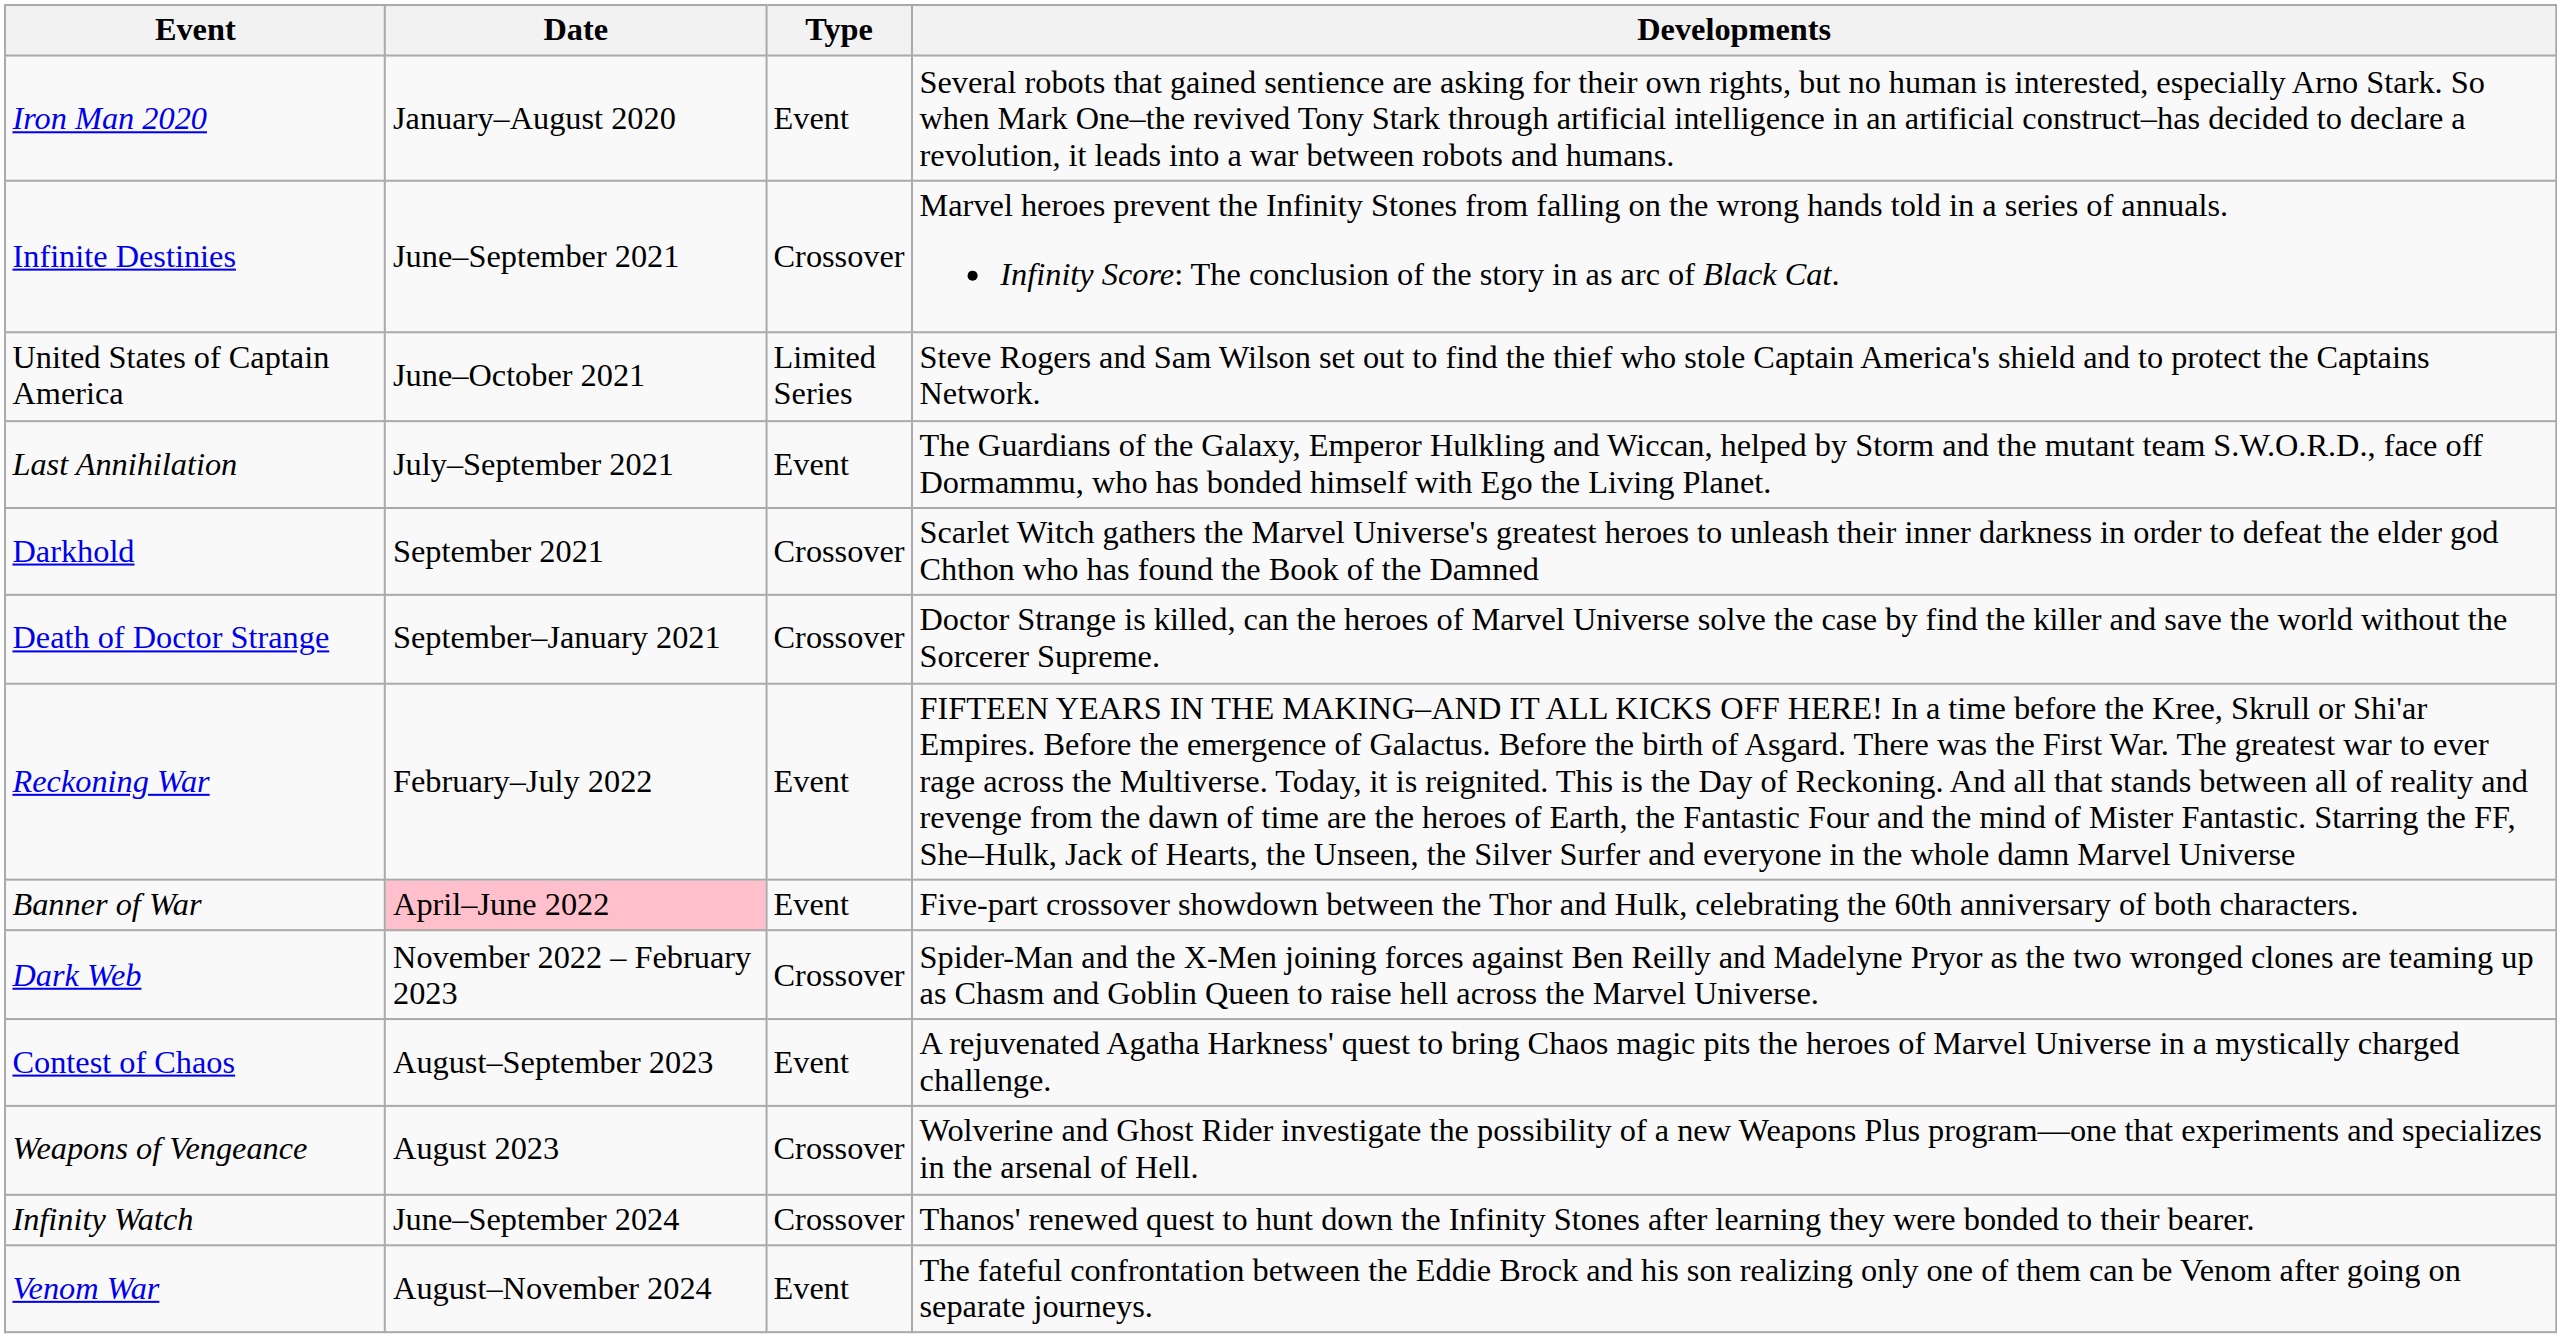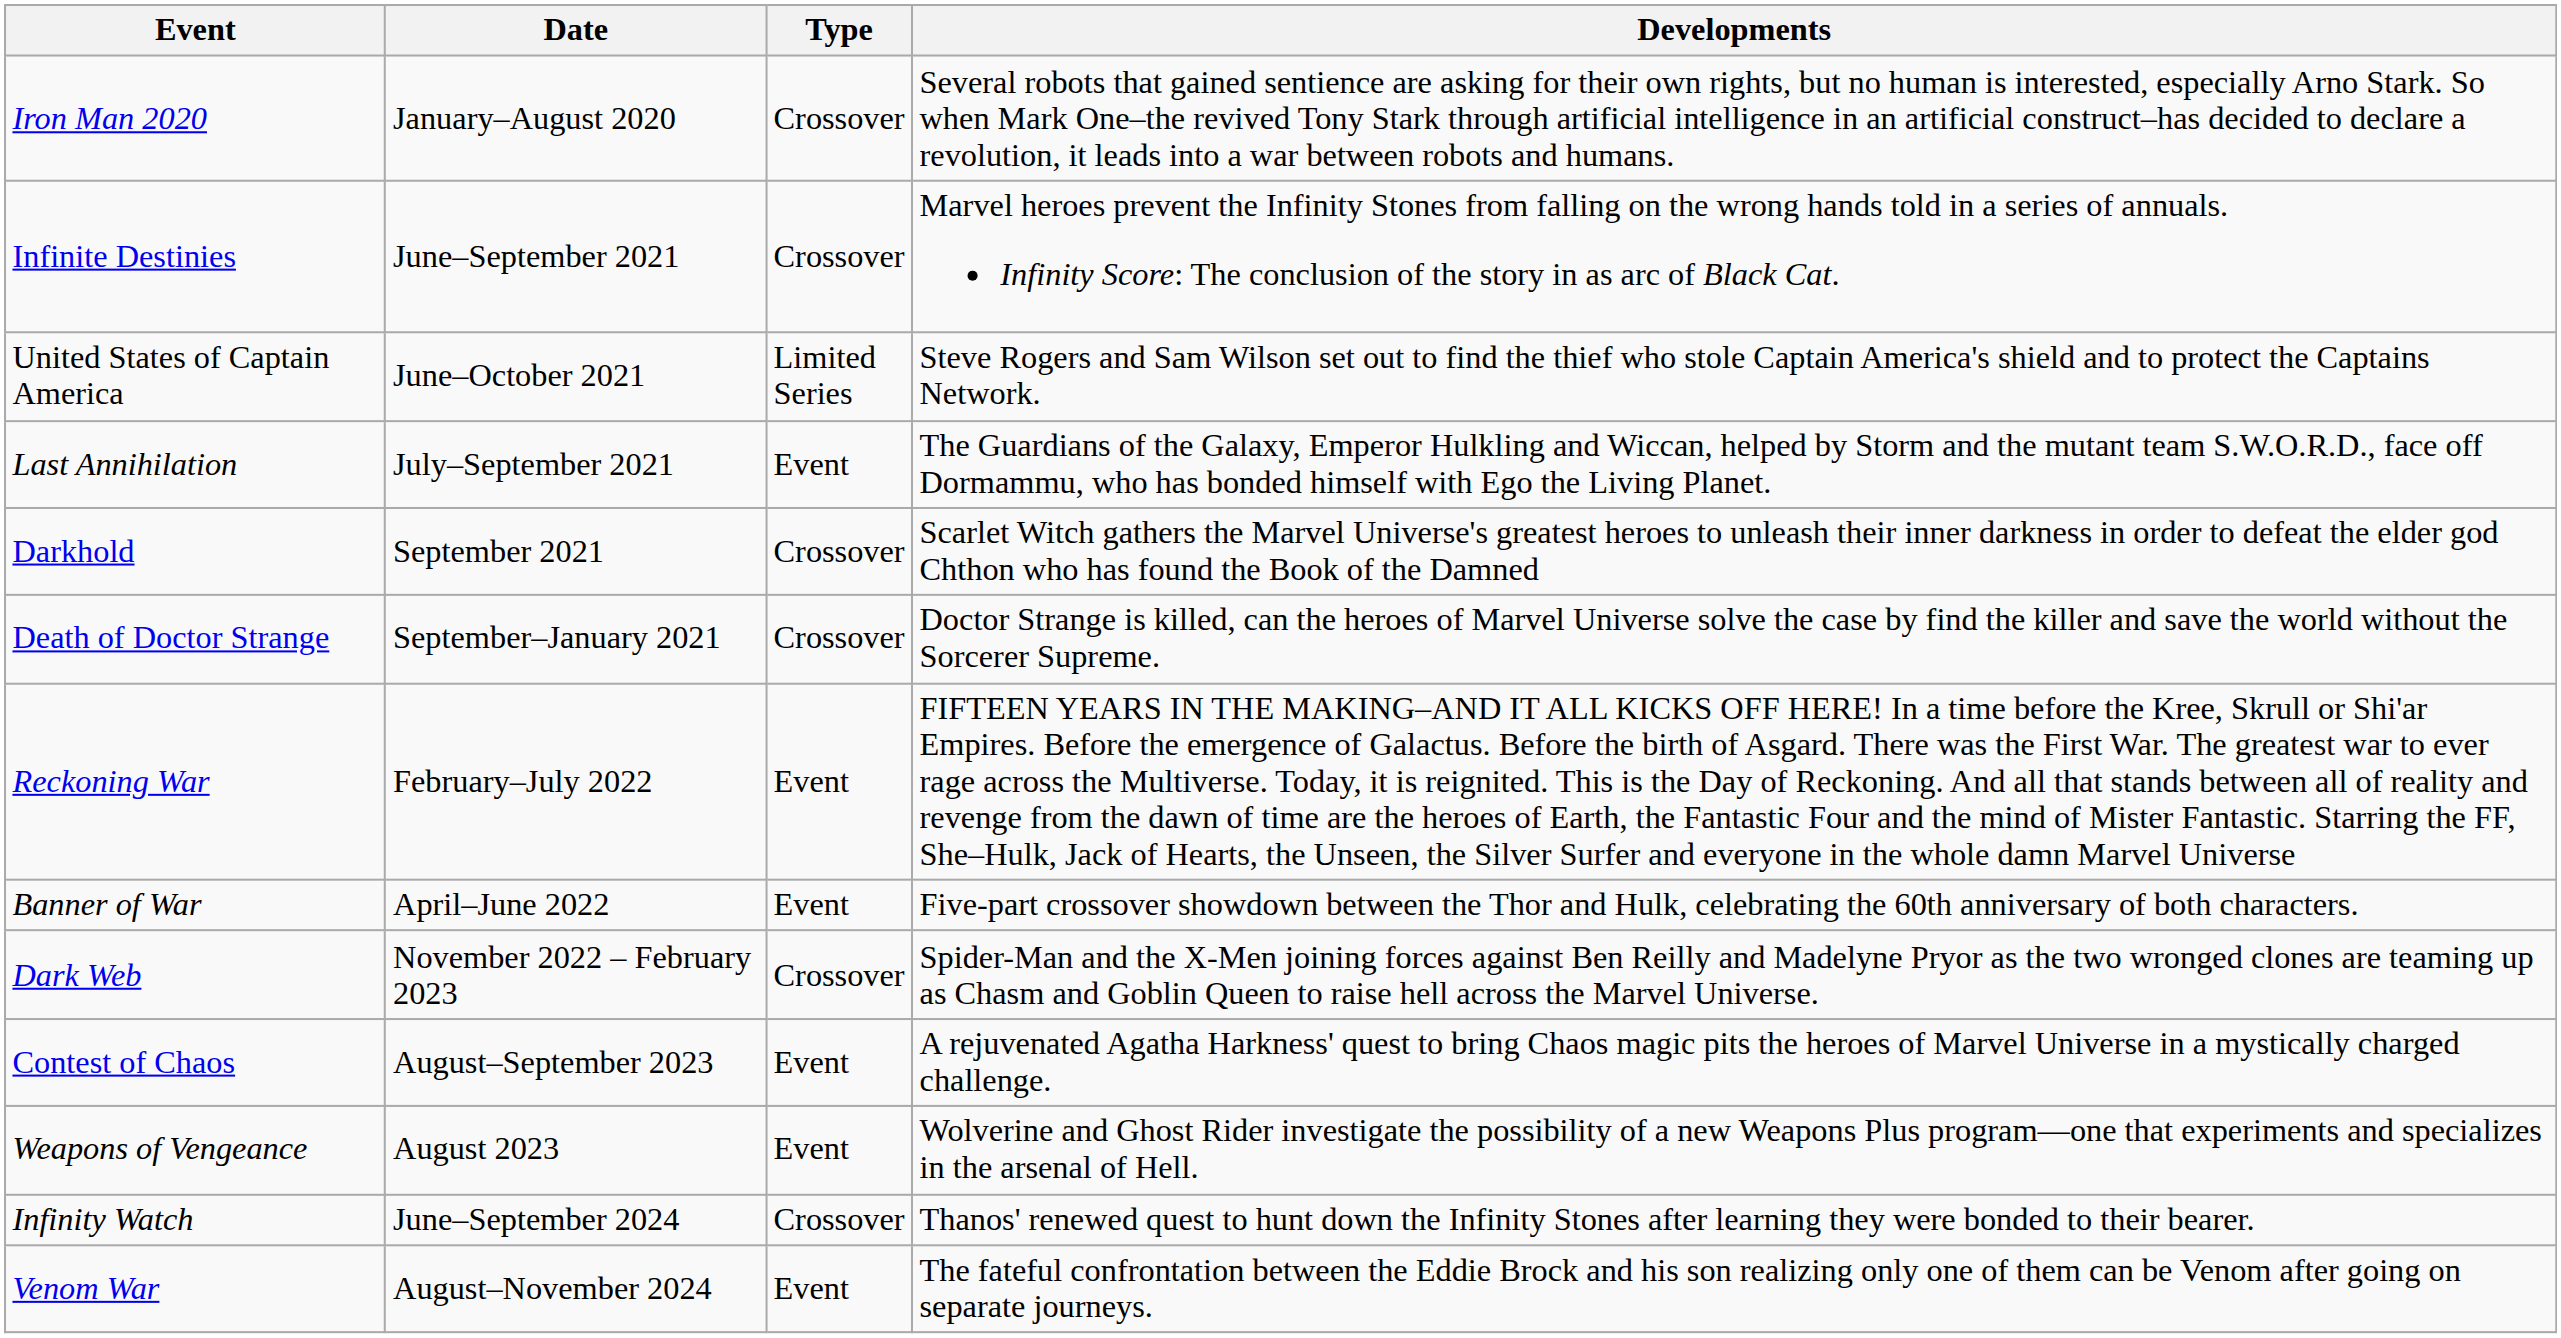Iron Man 2020 | Type: Event -> Crossover
Banner of War | Date: pink background -> no background
Weapons of Vengeance | Type: Crossover -> Event
